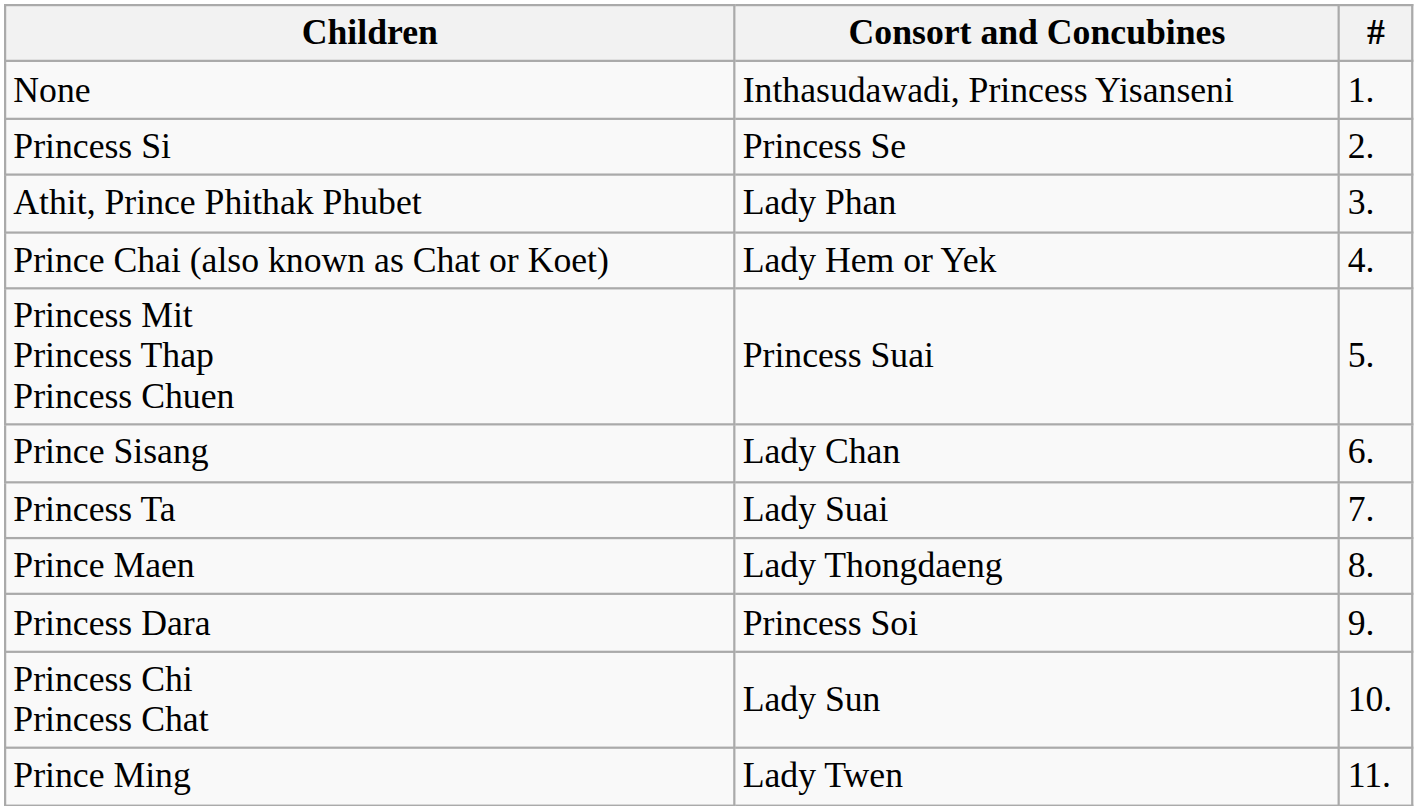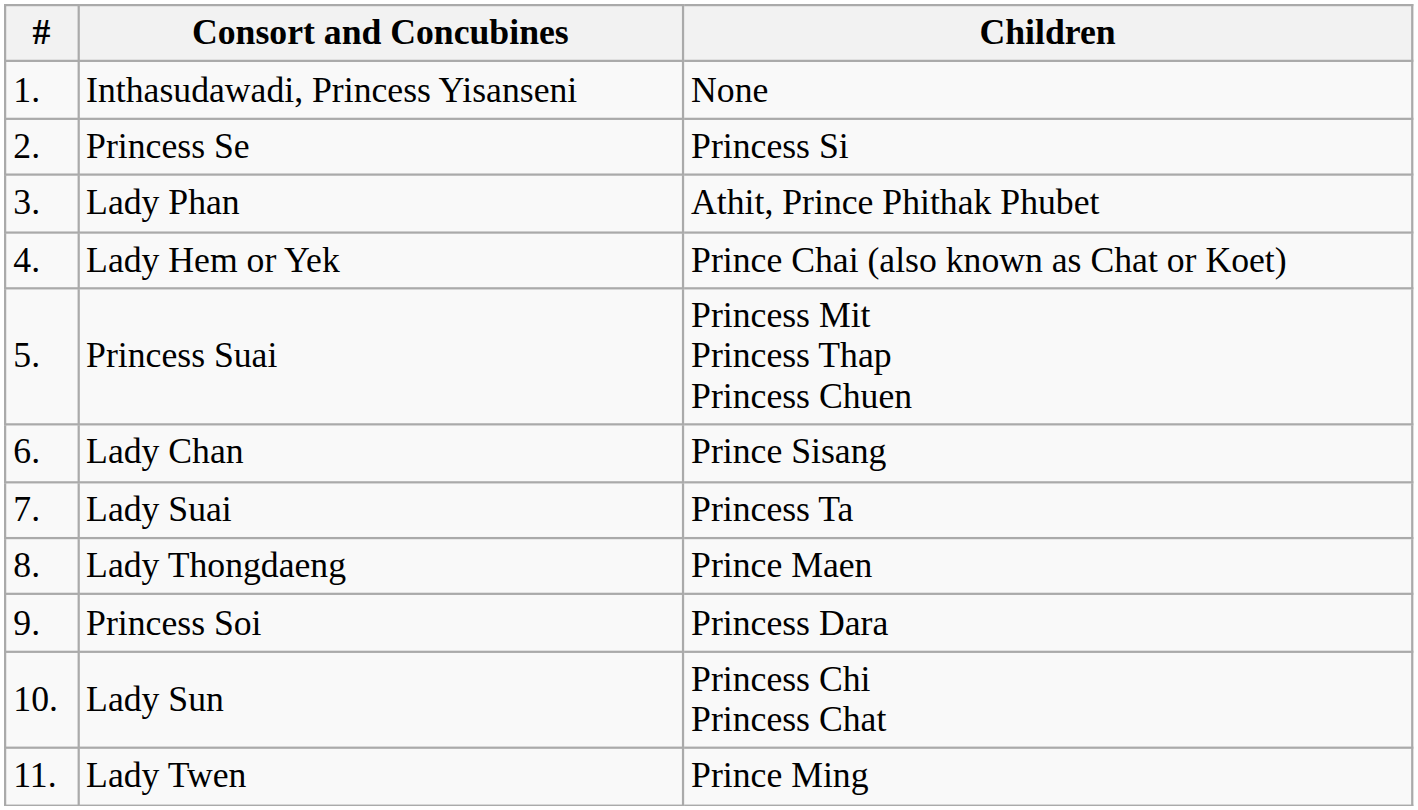columns swapped: # <-> Children
